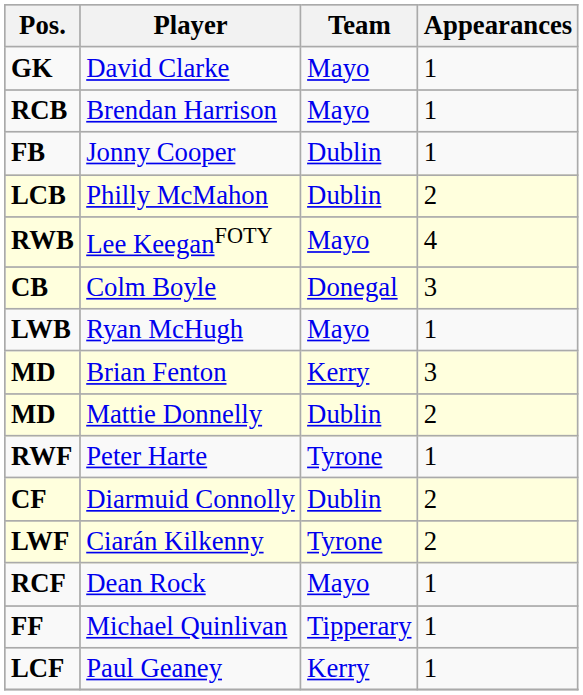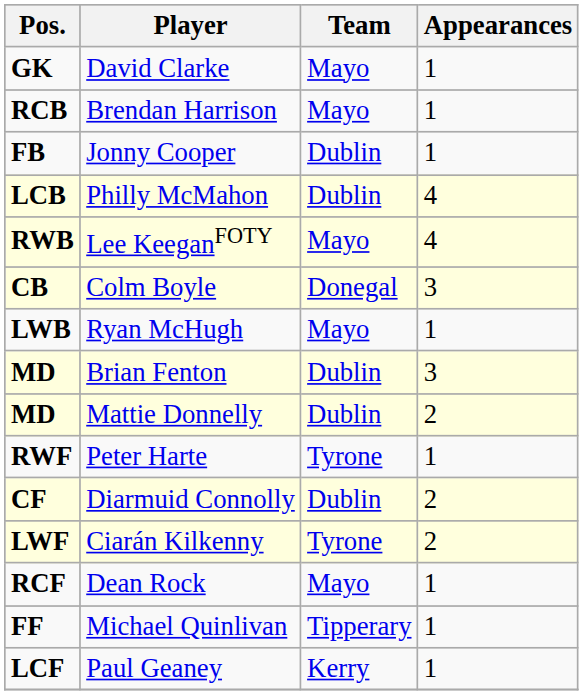Philly McMahon | Appearances: 2 -> 4
Brian Fenton | Team: Kerry -> Dublin
